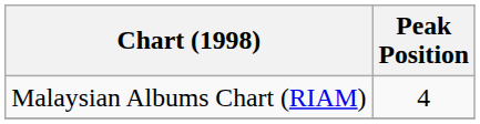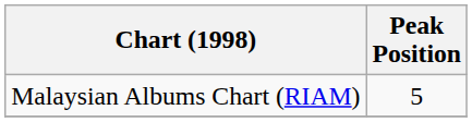Malaysian Albums Chart (RIAM) | Peak Position: 4 -> 5
